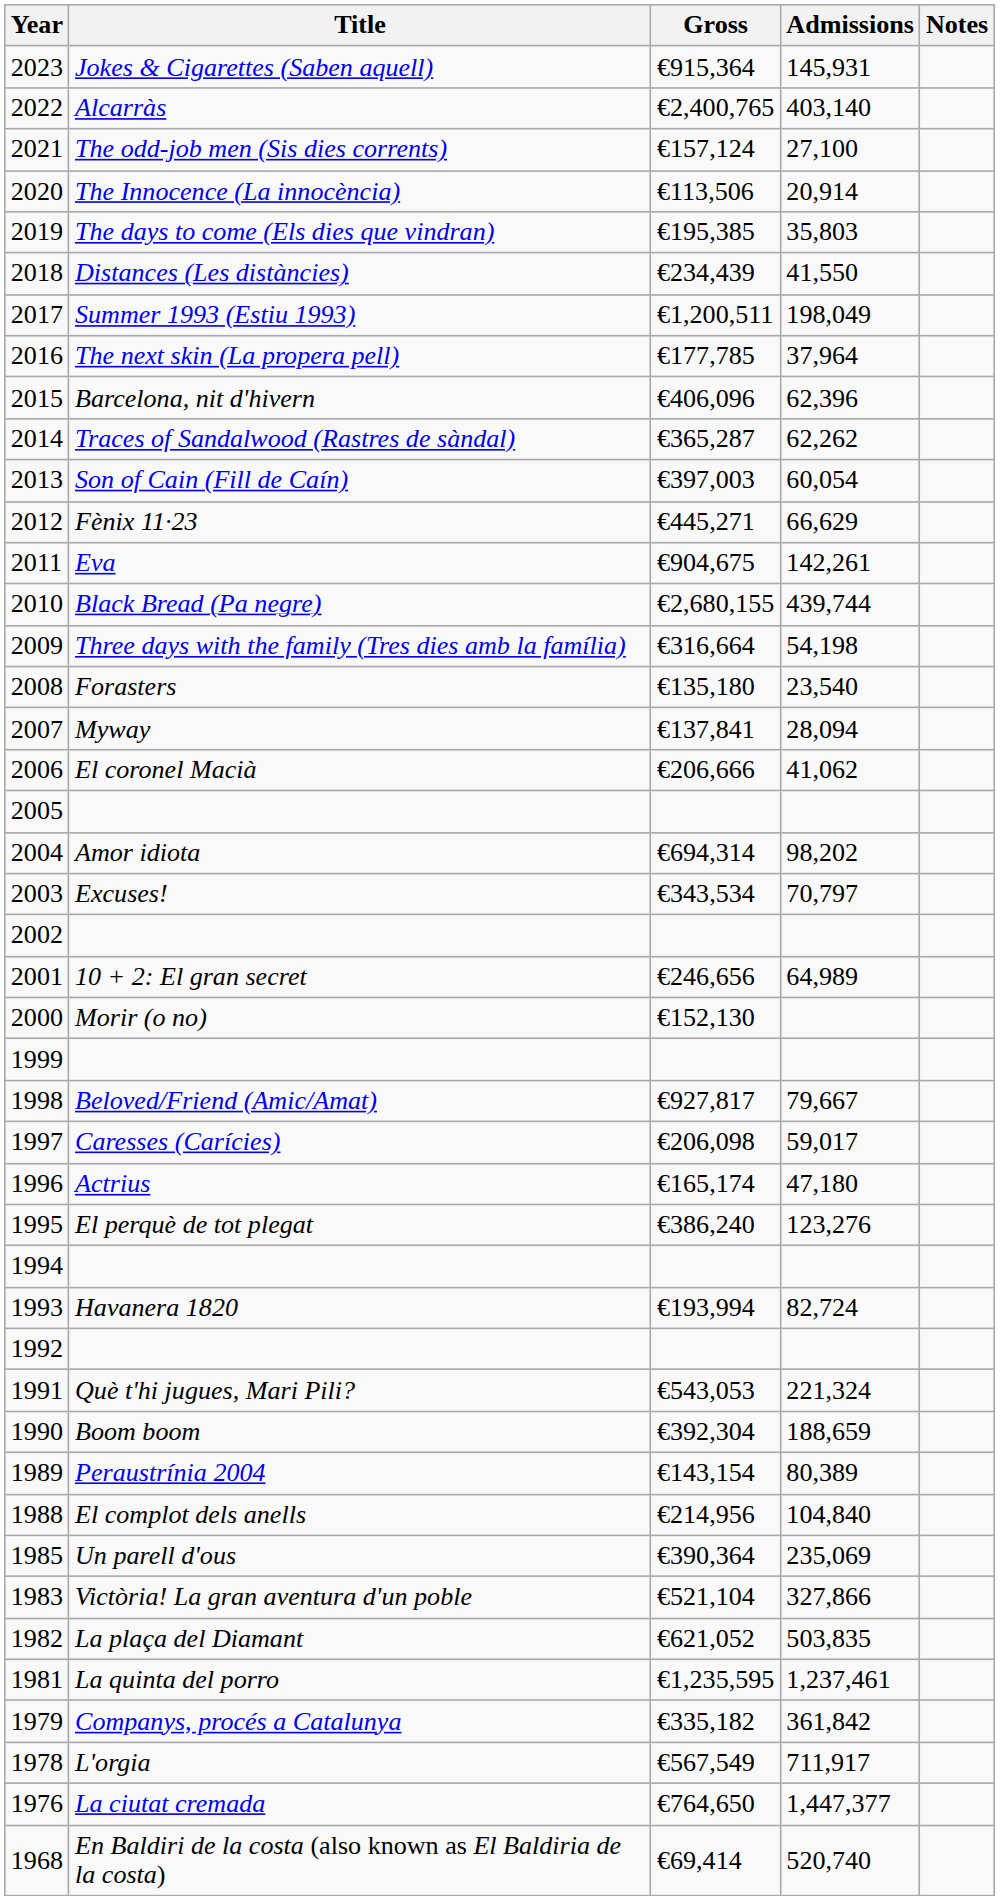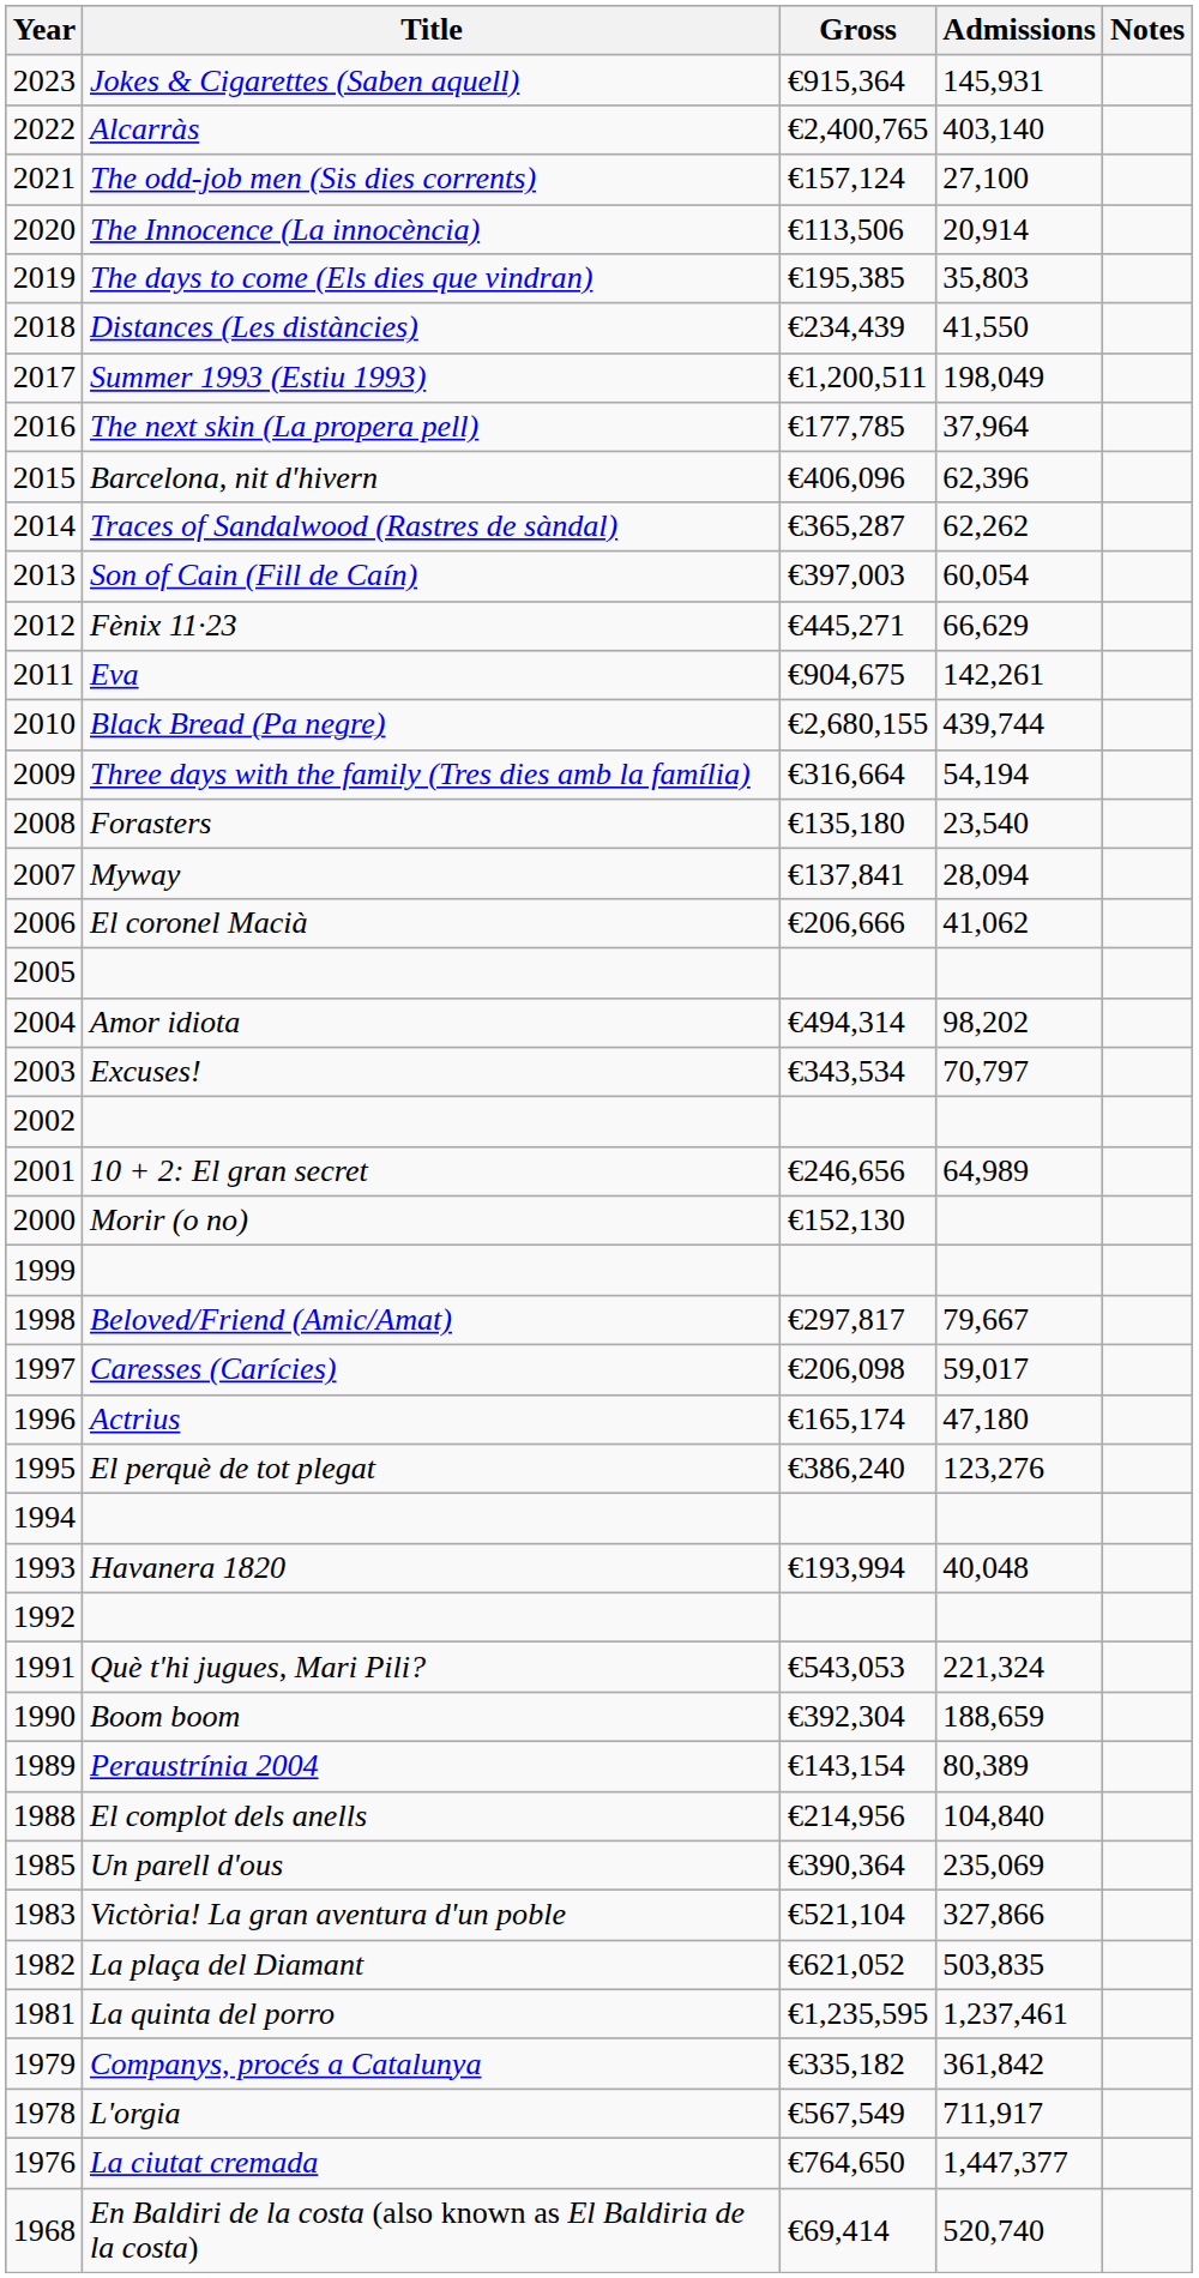Three days with the family (Tres dies amb la família) | Admissions: 54,198 -> 54,194
Amor idiota | Gross: €694,314 -> €494,314
Beloved/Friend (Amic/Amat) | Gross: €927,817 -> €297,817
Havanera 1820 | Admissions: 82,724 -> 40,048
